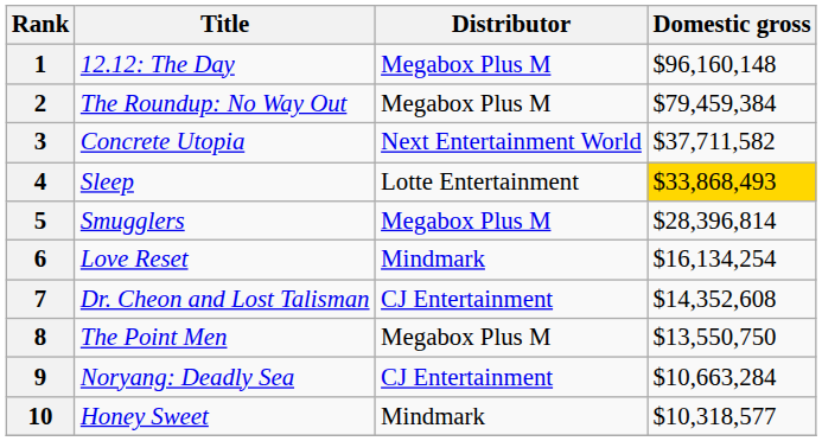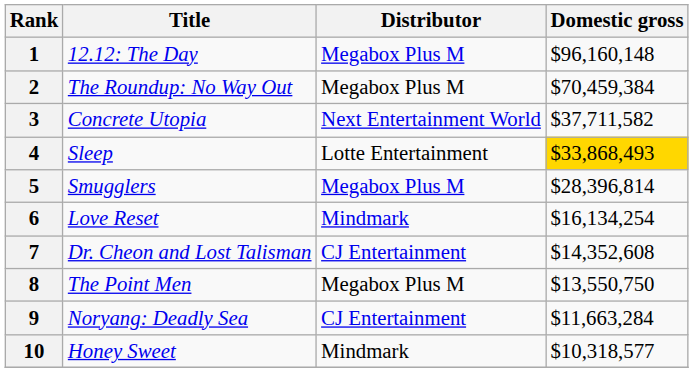2 | Domestic gross: $79,459,384 -> $70,459,384
9 | Domestic gross: $10,663,284 -> $11,663,284
